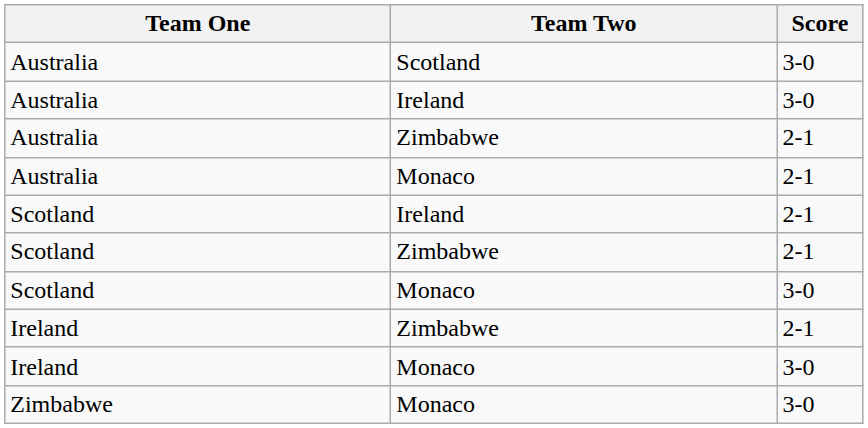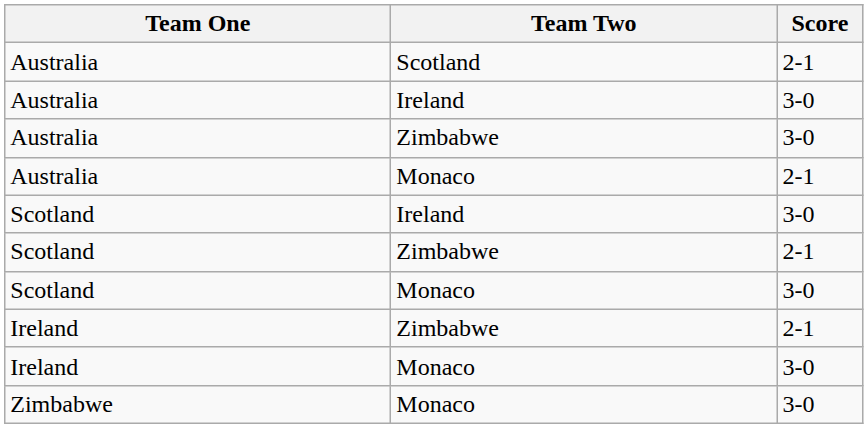Australia / Scotland | Score: 3-0 -> 2-1
Australia / Zimbabwe | Score: 2-1 -> 3-0
Scotland / Ireland | Score: 2-1 -> 3-0
